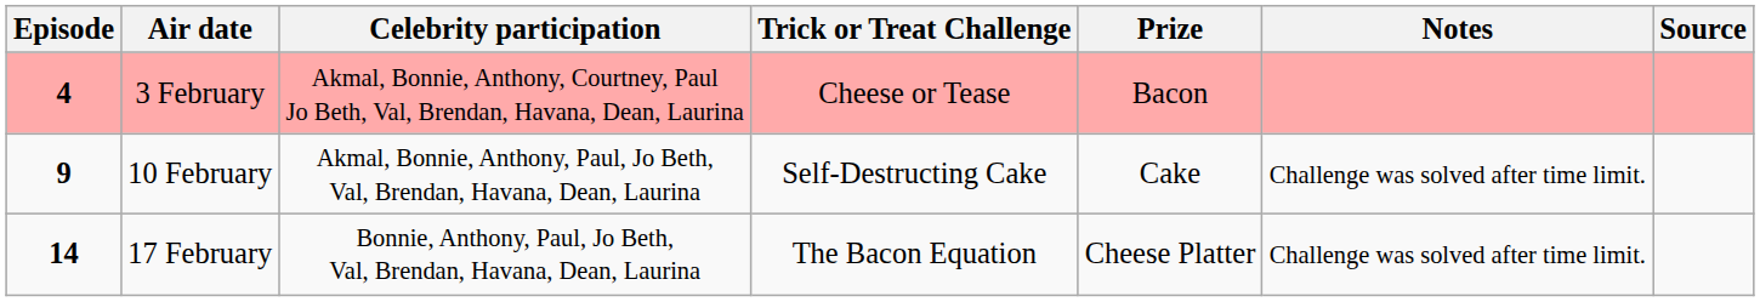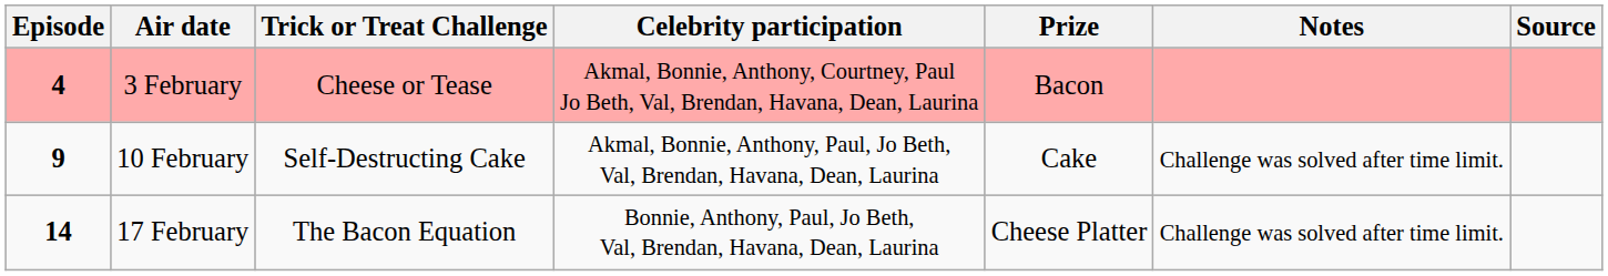columns swapped: Trick or Treat Challenge <-> Celebrity participation
